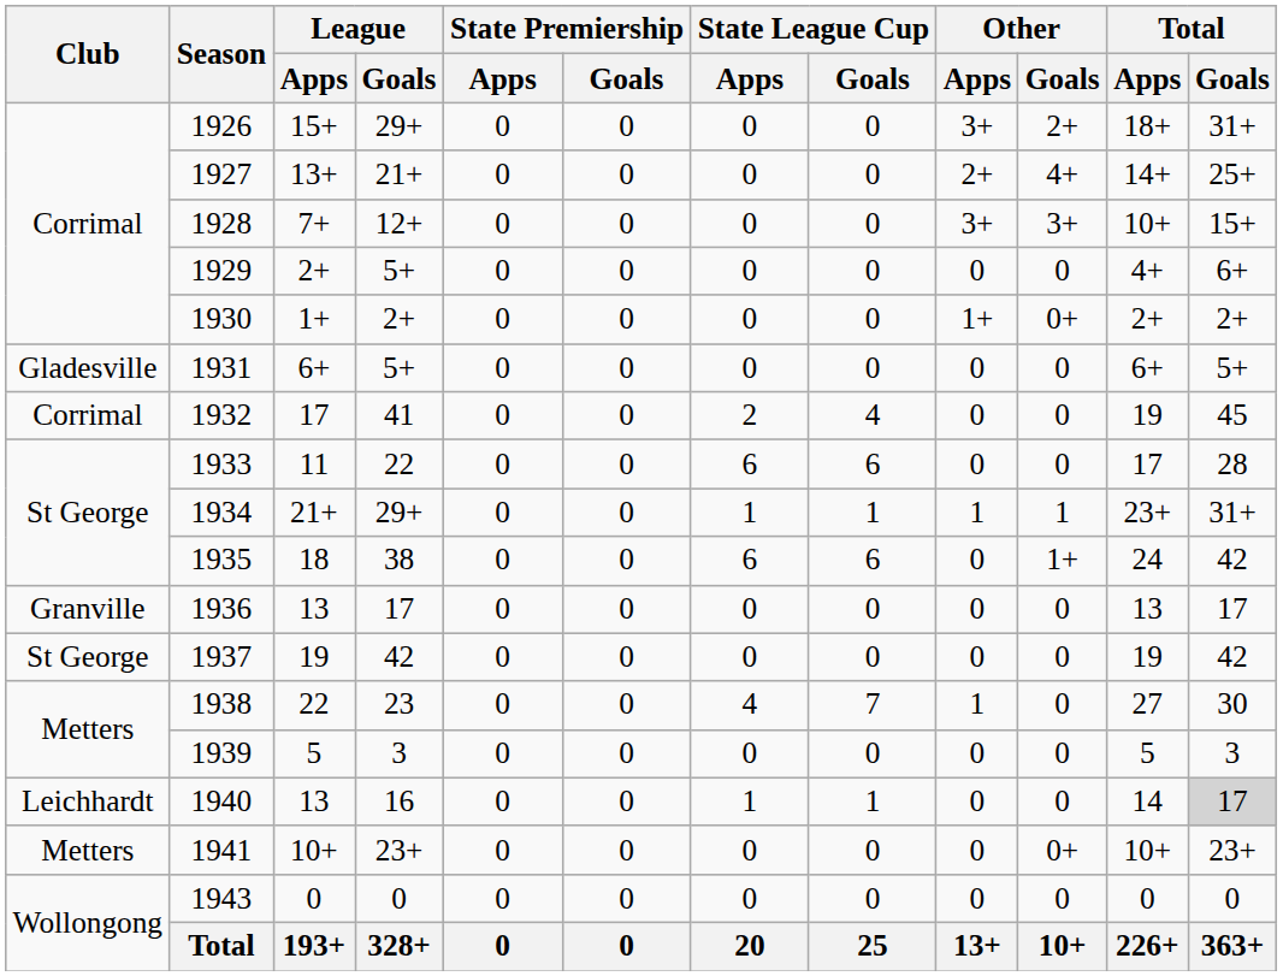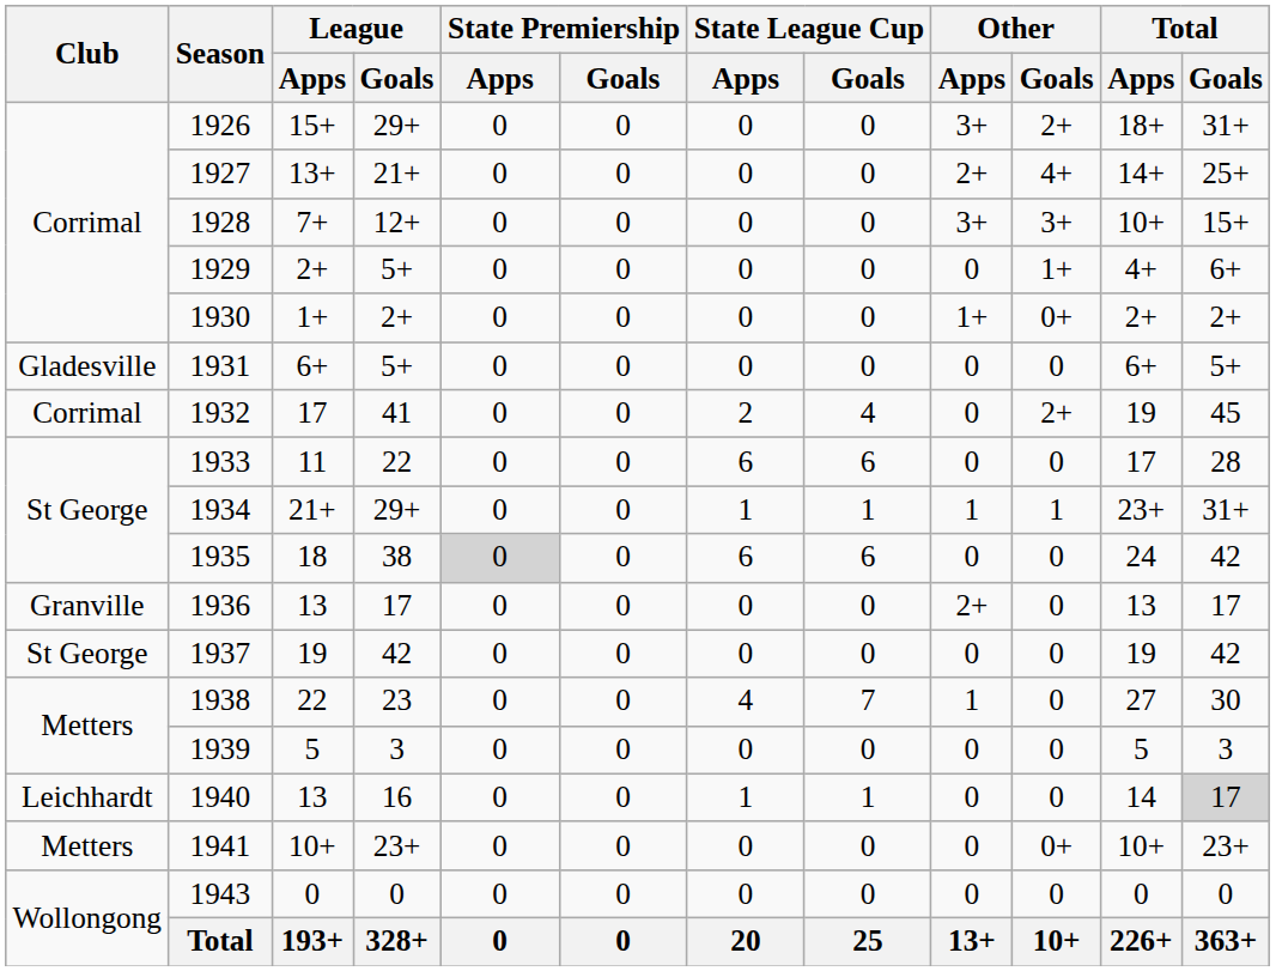1929 | Other / Goals: 0 -> 1+
1932 | Other / Goals: 0 -> 2+
1935 | State Premiership / Apps: no background -> lightgrey background
1935 | Other / Goals: 1+ -> 0
1936 | Other / Apps: 0 -> 2+
